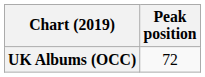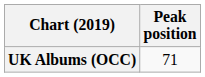UK Albums (OCC) | Peak position: 72 -> 71
